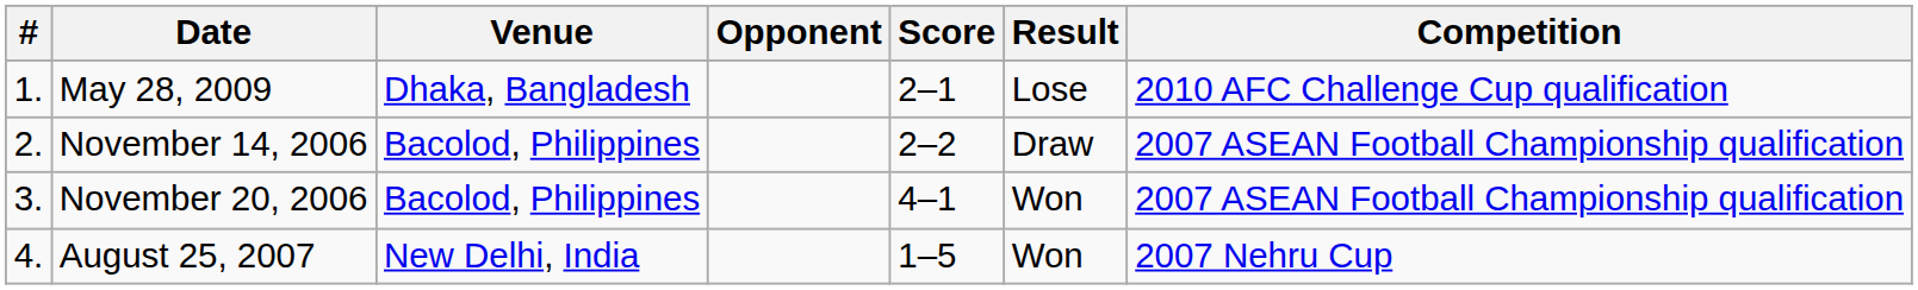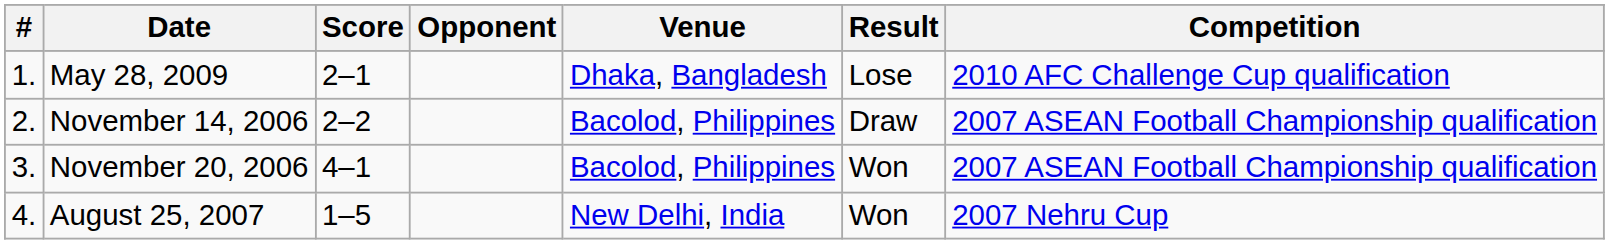columns swapped: Venue <-> Score
